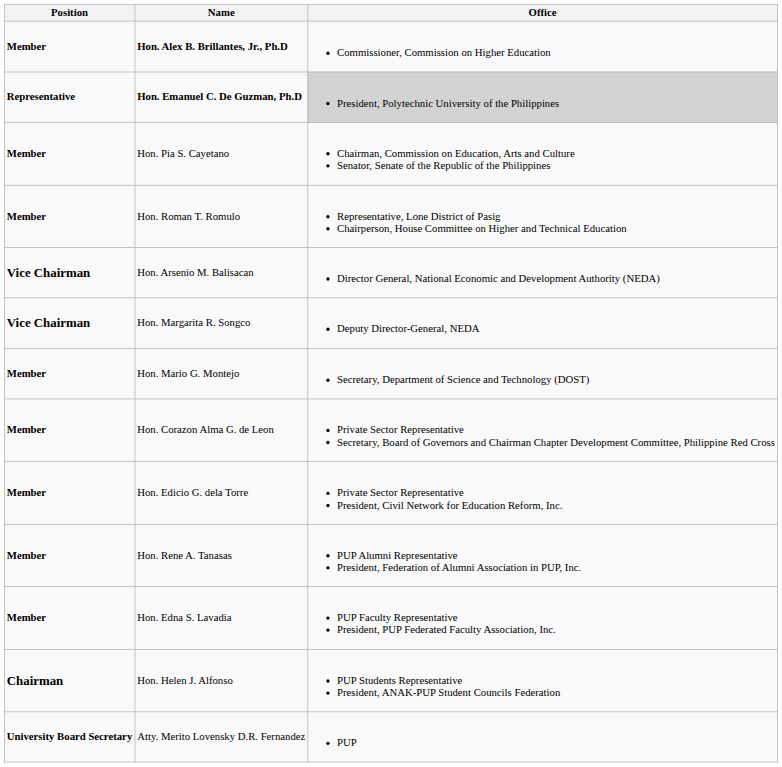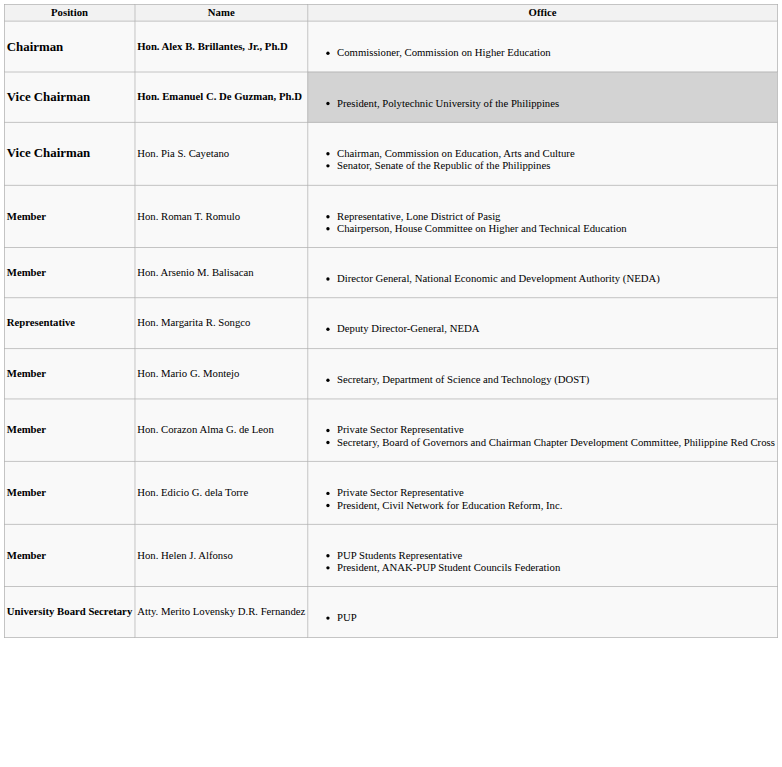Hon. Alex B. Brillantes, Jr., Ph.D | Position: Member -> Chairman
Hon. Emanuel C. De Guzman, Ph.D | Position: Representative -> Vice Chairman
Hon. Pia S. Cayetano | Position: Member -> Vice Chairman
Hon. Arsenio M. Balisacan | Position: Vice Chairman -> Member
Hon. Margarita R. Songco | Position: Vice Chairman -> Representative
- row: Member | Hon. Rene A. Tanasas | PUP Alumni Representative President, Federation of Alumni Association in PUP, Inc.
- row: Member | Hon. Edna S. Lavadia | PUP Faculty Representative President, PUP Federated Faculty Association, Inc.
Hon. Helen J. Alfonso | Position: Chairman -> Member
